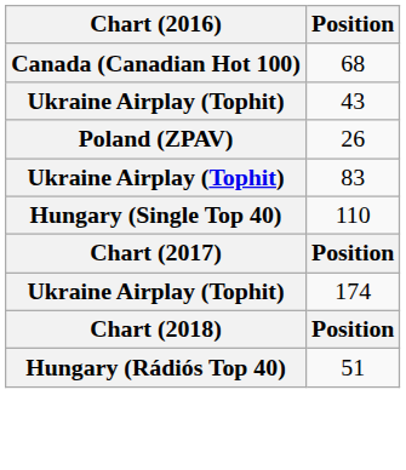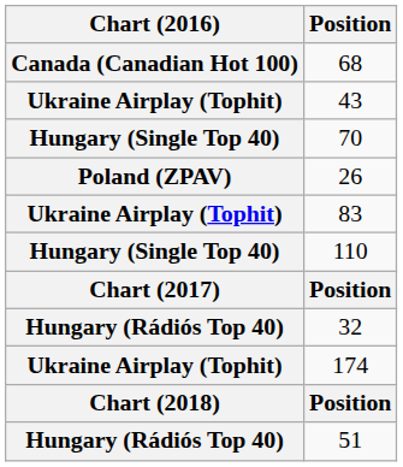+ row: Hungary (Single Top 40) | 70
+ row: Hungary (Rádiós Top 40) | 32
